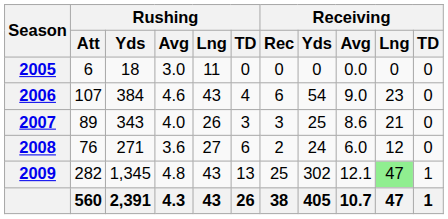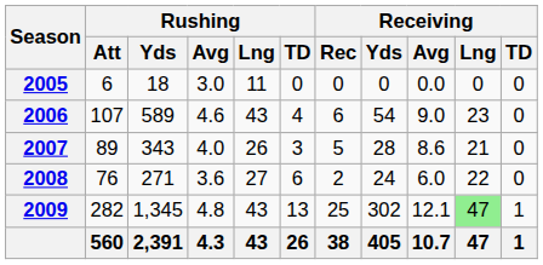2006 | Rushing / Yds: 384 -> 589
2007 | Receiving / Rec: 3 -> 5
2007 | Receiving / Yds: 25 -> 28
2008 | Receiving / Lng: 12 -> 22
